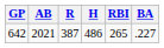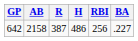642 | AB: 2021 -> 2158
642 | RBI: 265 -> 256
